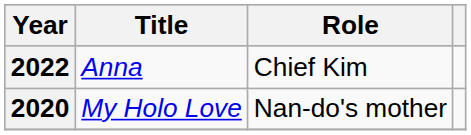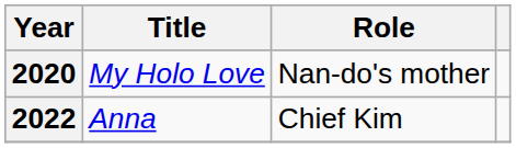rows swapped: 2020 <-> 2022
